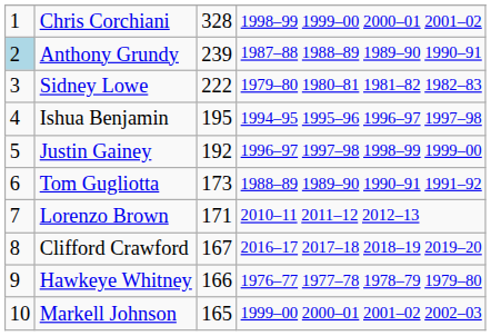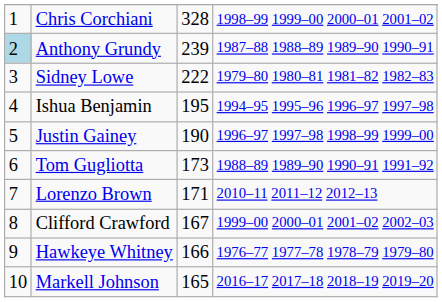Justin Gainey | column 3: 192 -> 190
Clifford Crawford | column 4: 2016–17 2017–18 2018–19 2019–20 -> 1999–00 2000–01 2001–02 2002–03
Markell Johnson | column 4: 1999–00 2000–01 2001–02 2002–03 -> 2016–17 2017–18 2018–19 2019–20
